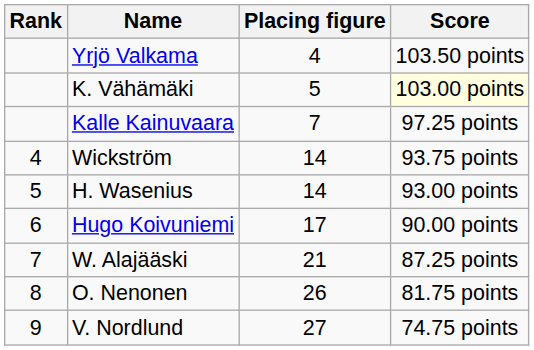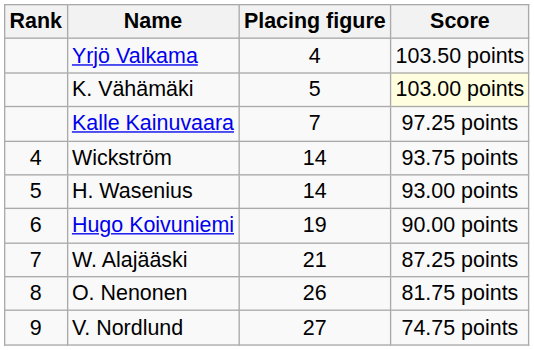Hugo Koivuniemi | Placing figure: 17 -> 19
